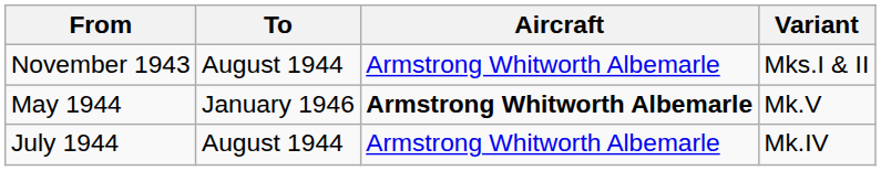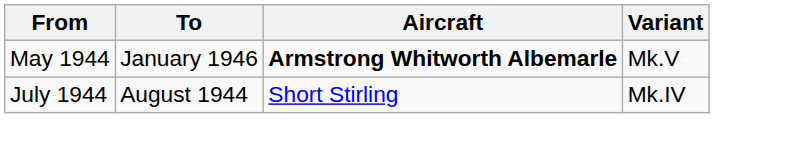- row: November 1943 | August 1944 | Armstrong Whitworth Albemarle | Mks.I & II
July 1944 | Aircraft: Armstrong Whitworth Albemarle -> Short Stirling
